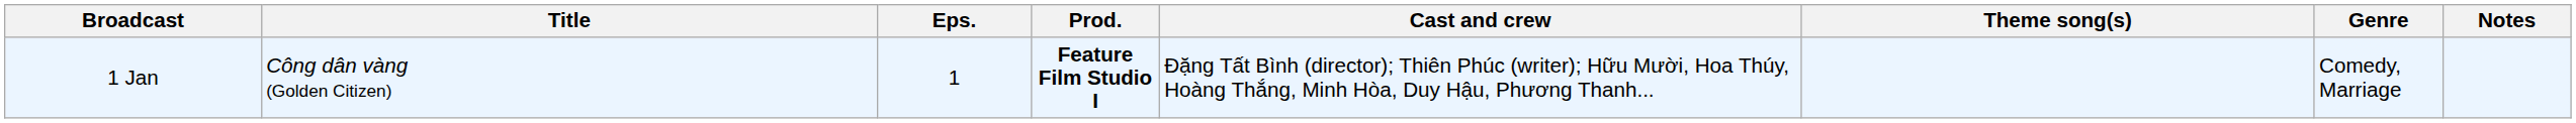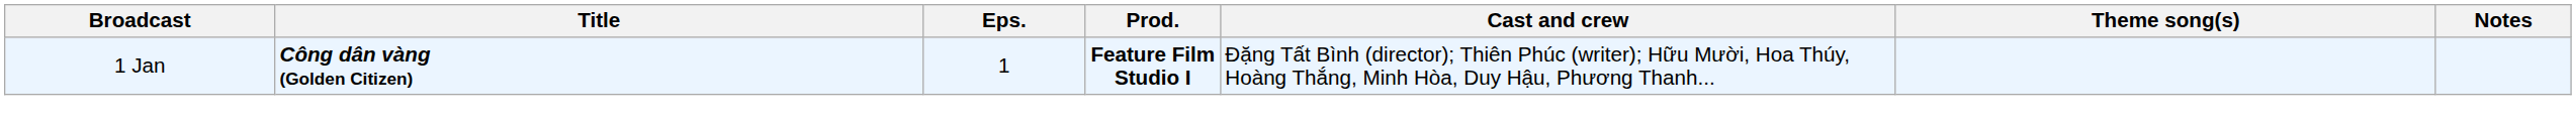- column: Genre | Comedy, Marriage
1 Jan | Title: normal -> bold
